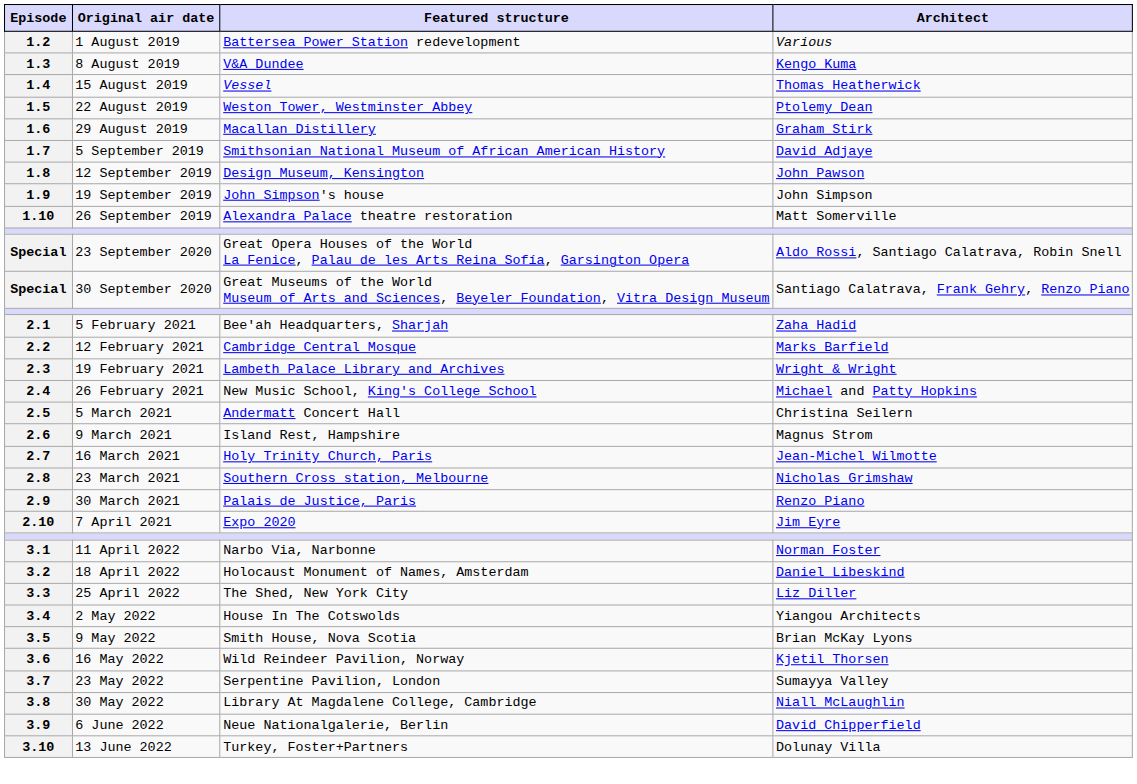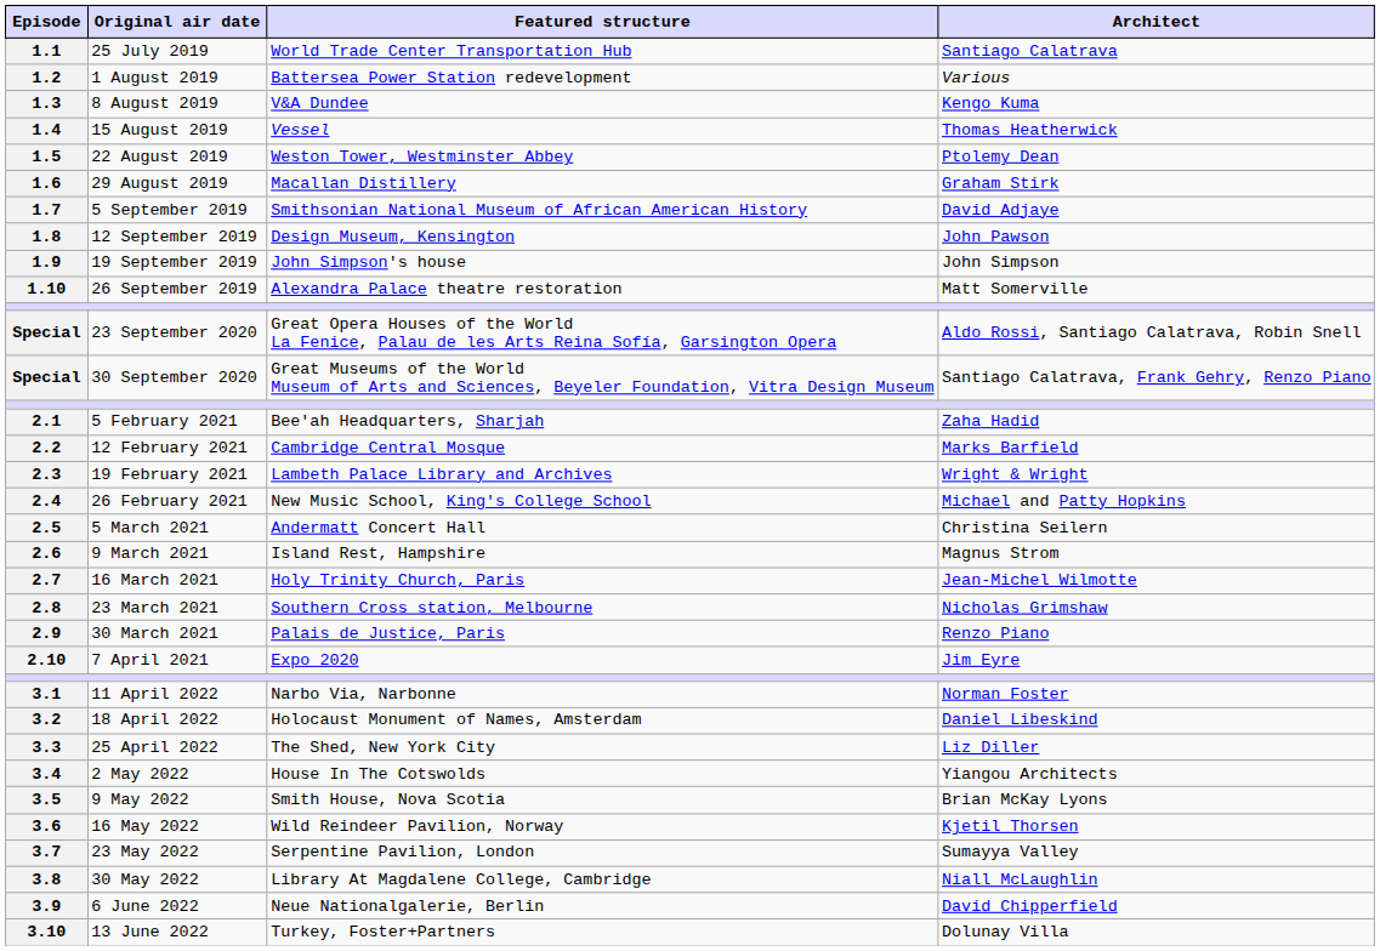+ row: 1.1 | 25 July 2019 | World Trade Center Transportation Hub | Santiago Calatrava
